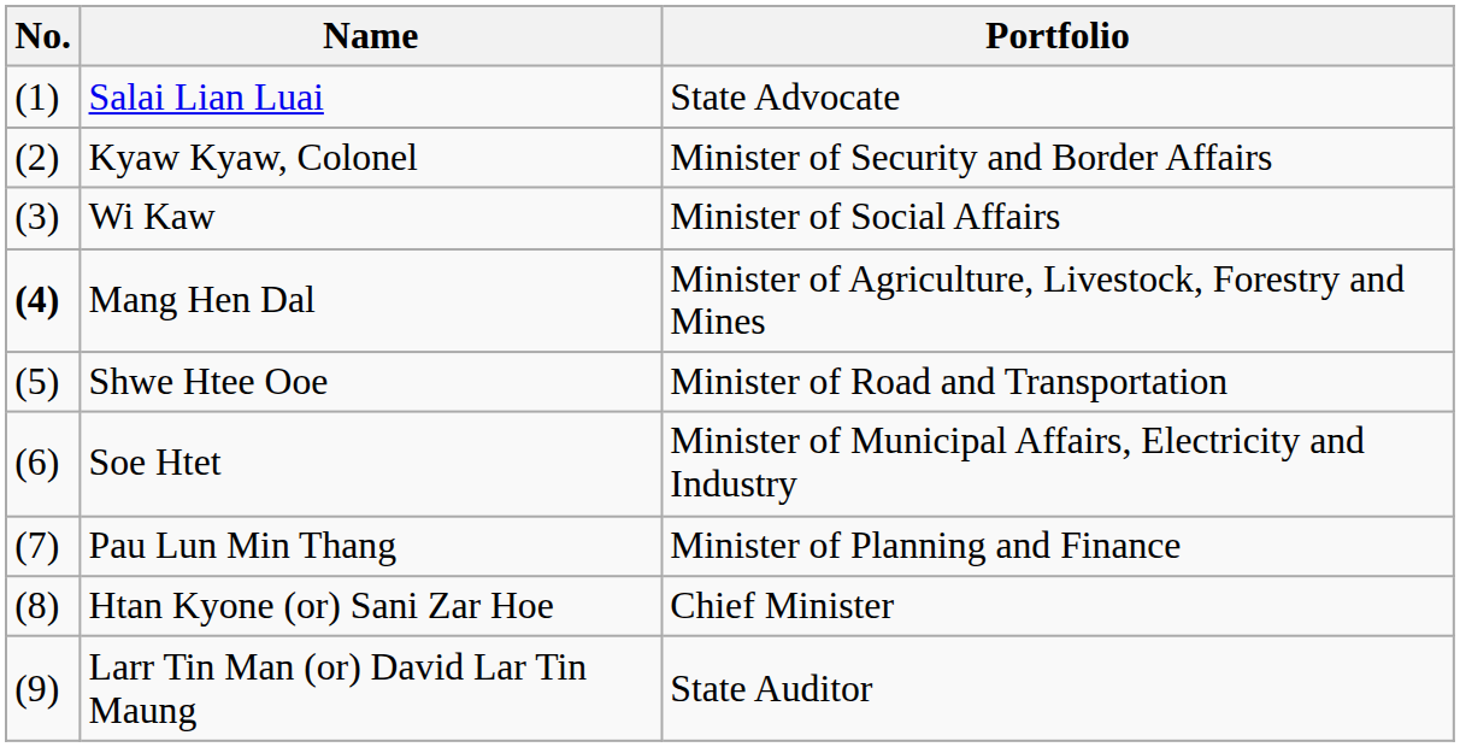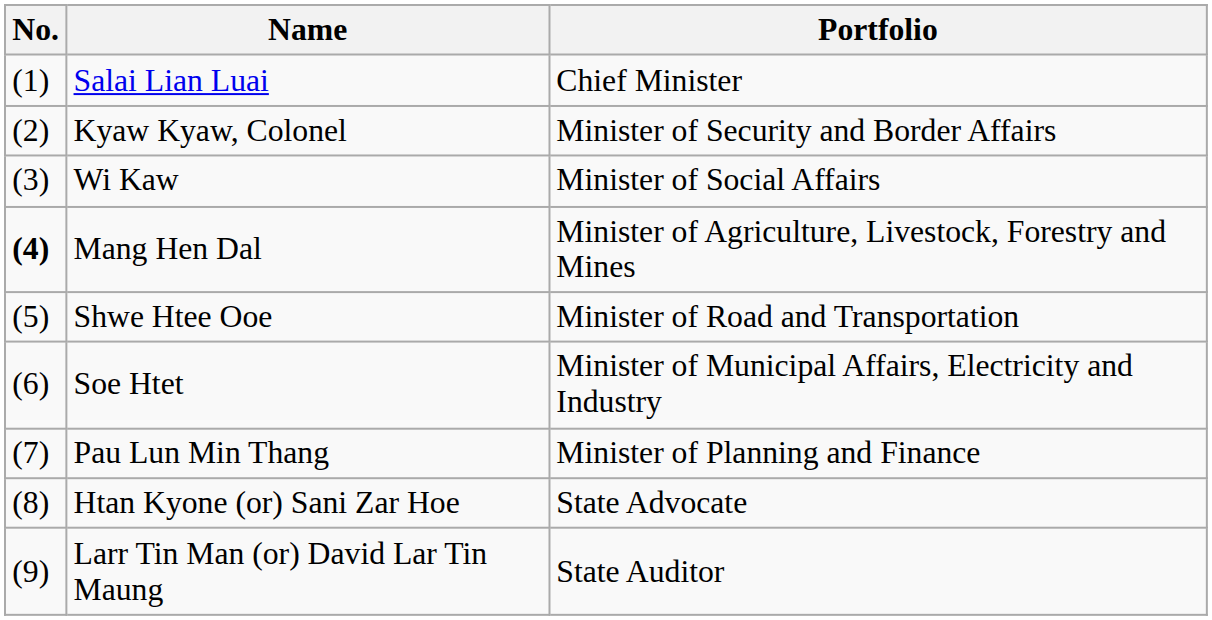Salai Lian Luai | Portfolio: State Advocate -> Chief Minister
Htan Kyone (or) Sani Zar Hoe | Portfolio: Chief Minister -> State Advocate
